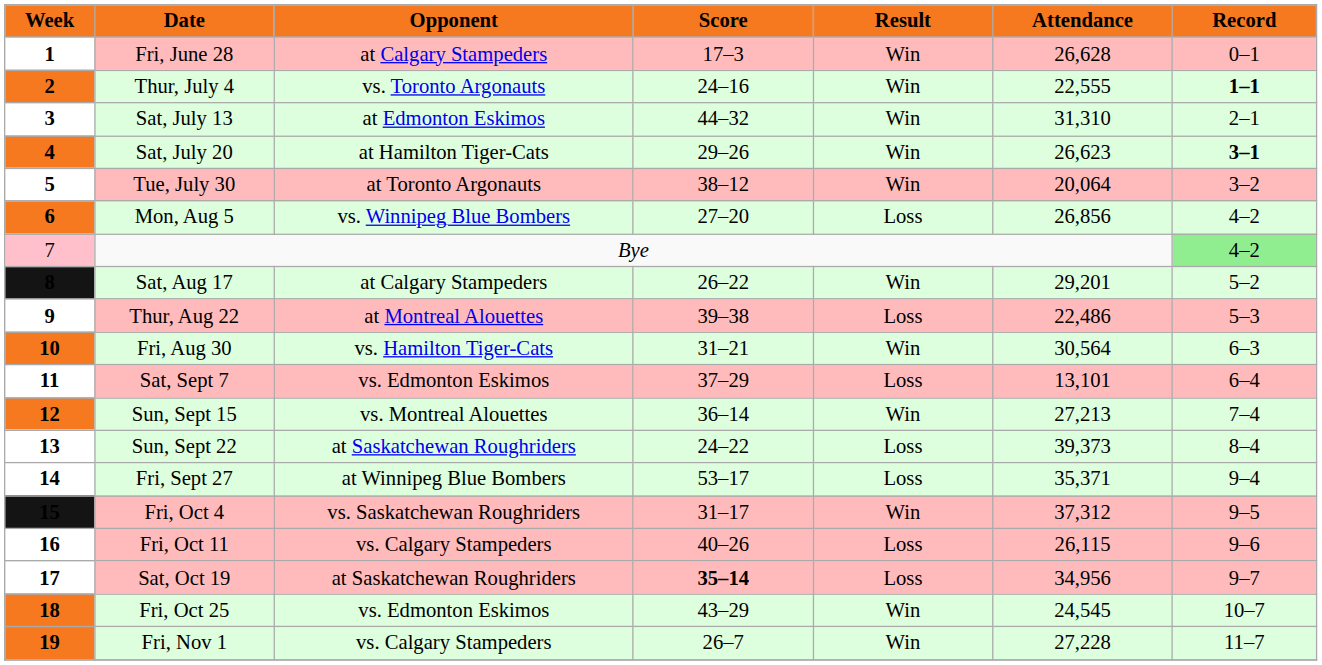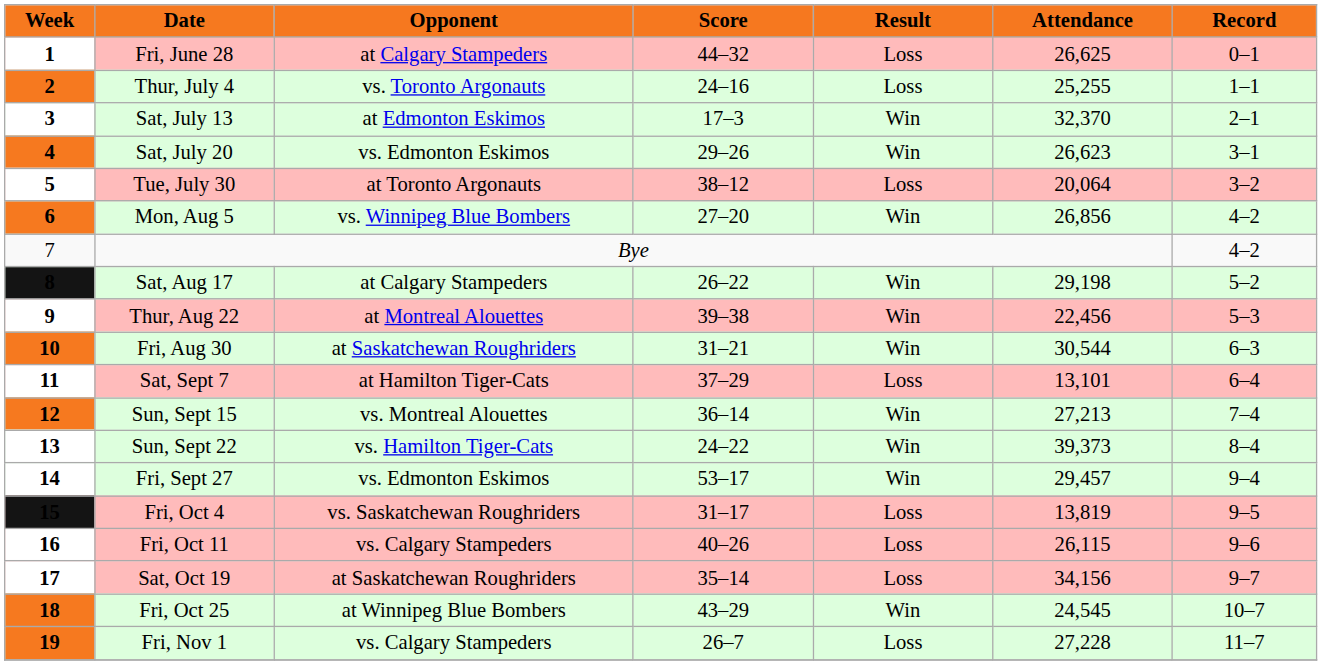Fri, June 28 | Score: 17–3 -> 44–32
Fri, June 28 | Result: Win -> Loss
Fri, June 28 | Attendance: 26,628 -> 26,625
Thur, July 4 | Result: Win -> Loss
Thur, July 4 | Attendance: 22,555 -> 25,255
Thur, July 4 | Record: bold -> normal
Sat, July 13 | Score: 44–32 -> 17–3
Sat, July 13 | Attendance: 31,310 -> 32,370
Sat, July 20 | Opponent: at Hamilton Tiger-Cats -> vs. Edmonton Eskimos
Sat, July 20 | Record: bold -> normal
Tue, July 30 | Result: Win -> Loss
Mon, Aug 5 | Result: Loss -> Win
Bye | Week: pink background -> no background
Bye | Record: lightgreen background -> no background
Sat, Aug 17 | Attendance: 29,201 -> 29,198
Thur, Aug 22 | Result: Loss -> Win
Thur, Aug 22 | Attendance: 22,486 -> 22,456
Fri, Aug 30 | Opponent: vs. Hamilton Tiger-Cats -> at Saskatchewan Roughriders
Fri, Aug 30 | Attendance: 30,564 -> 30,544
Sat, Sept 7 | Opponent: vs. Edmonton Eskimos -> at Hamilton Tiger-Cats
Sun, Sept 22 | Opponent: at Saskatchewan Roughriders -> vs. Hamilton Tiger-Cats
Sun, Sept 22 | Result: Loss -> Win
Fri, Sept 27 | Opponent: at Winnipeg Blue Bombers -> vs. Edmonton Eskimos
Fri, Sept 27 | Result: Loss -> Win
Fri, Sept 27 | Attendance: 35,371 -> 29,457
Fri, Oct 4 | Result: Win -> Loss
Fri, Oct 4 | Attendance: 37,312 -> 13,819
Sat, Oct 19 | Score: bold -> normal
Sat, Oct 19 | Attendance: 34,956 -> 34,156
Fri, Oct 25 | Opponent: vs. Edmonton Eskimos -> at Winnipeg Blue Bombers
Fri, Nov 1 | Result: Win -> Loss
